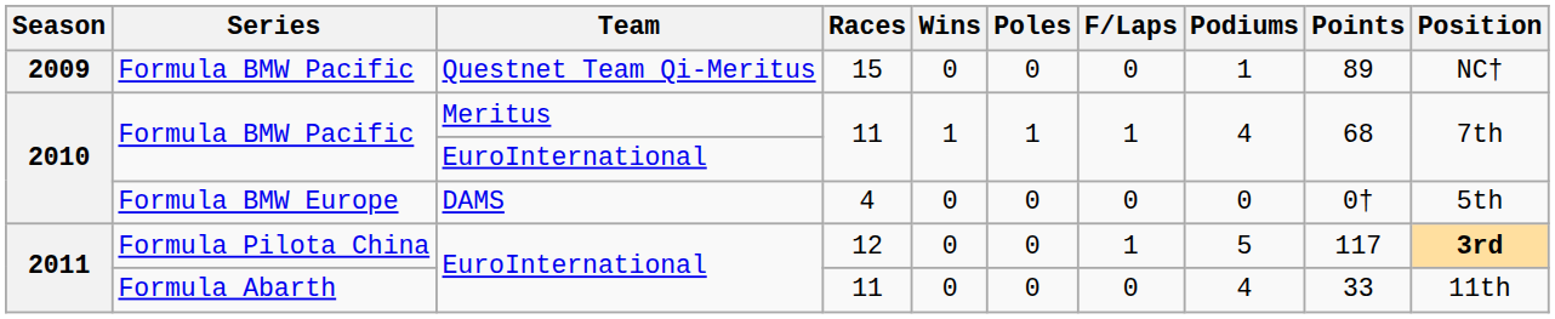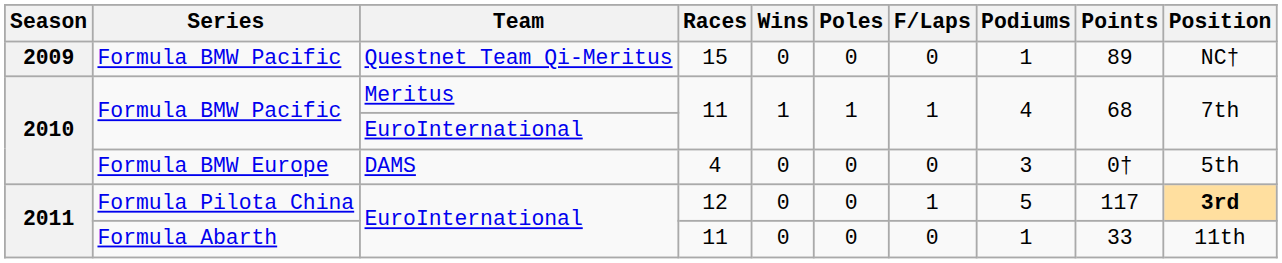Formula BMW Europe | Podiums: 0 -> 3
Formula Abarth | Podiums: 4 -> 1
